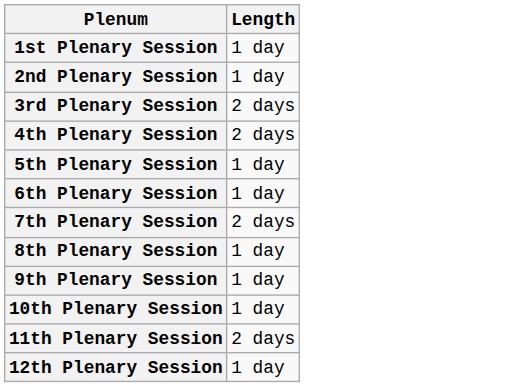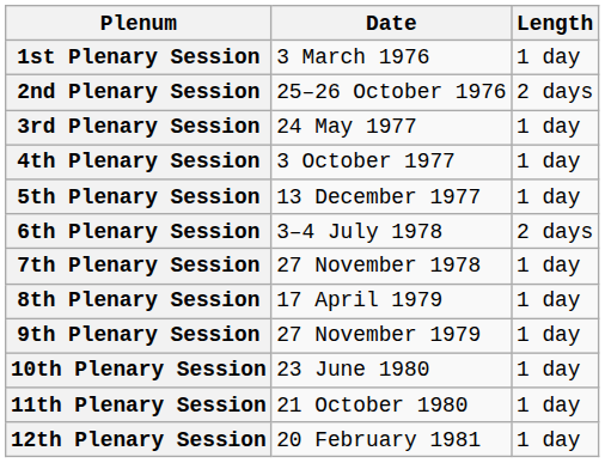+ column: Date | 3 March 1976 | 25–26 October 1976 | 24 May 1977 | 3 October 1977 | 13 December 1977 | 3–4 July 1978 | 27 November 1978 | 17 April 1979 | 27 November 1979 | 23 June 1980 | 21 October 1980 | 20 February 1981
2nd Plenary Session | Length: 1 day -> 2 days
3rd Plenary Session | Length: 2 days -> 1 day
4th Plenary Session | Length: 2 days -> 1 day
6th Plenary Session | Length: 1 day -> 2 days
7th Plenary Session | Length: 2 days -> 1 day
11th Plenary Session | Length: 2 days -> 1 day
